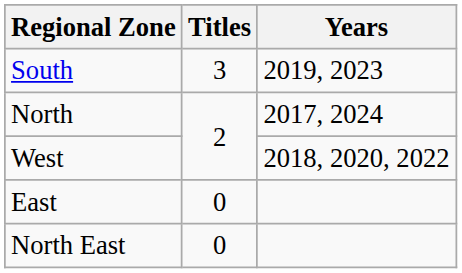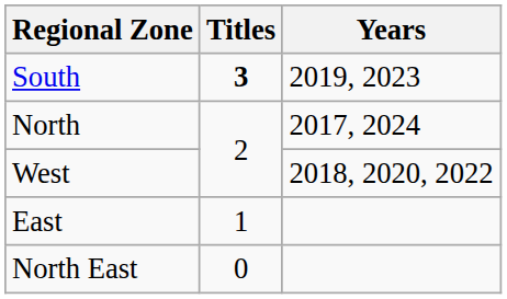South | Titles: normal -> bold
East | Titles: 0 -> 1
